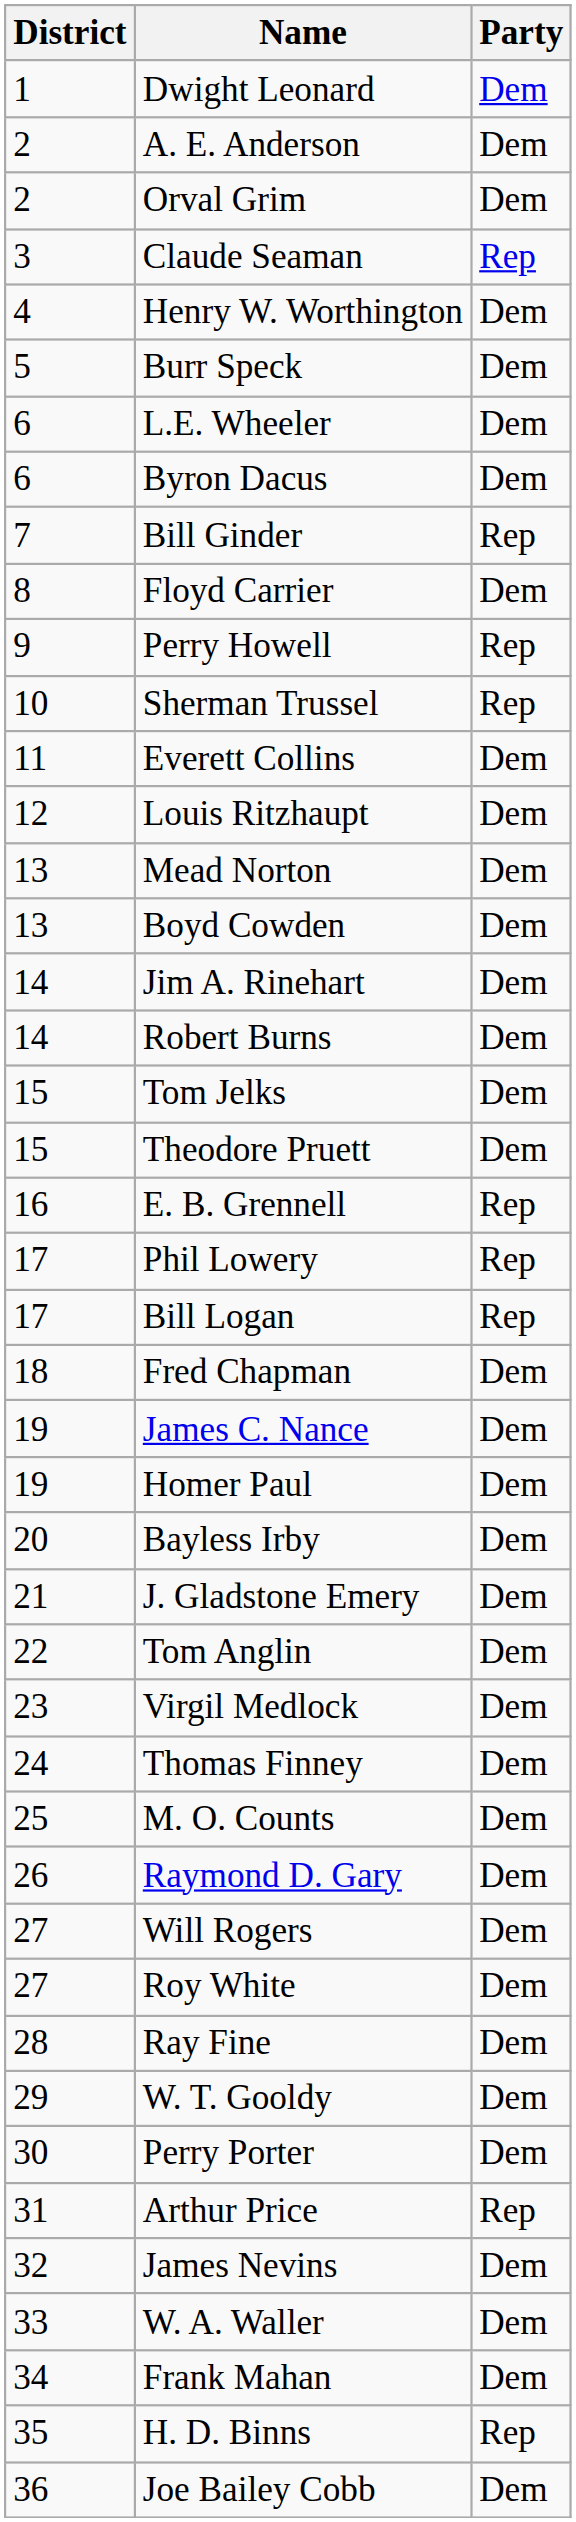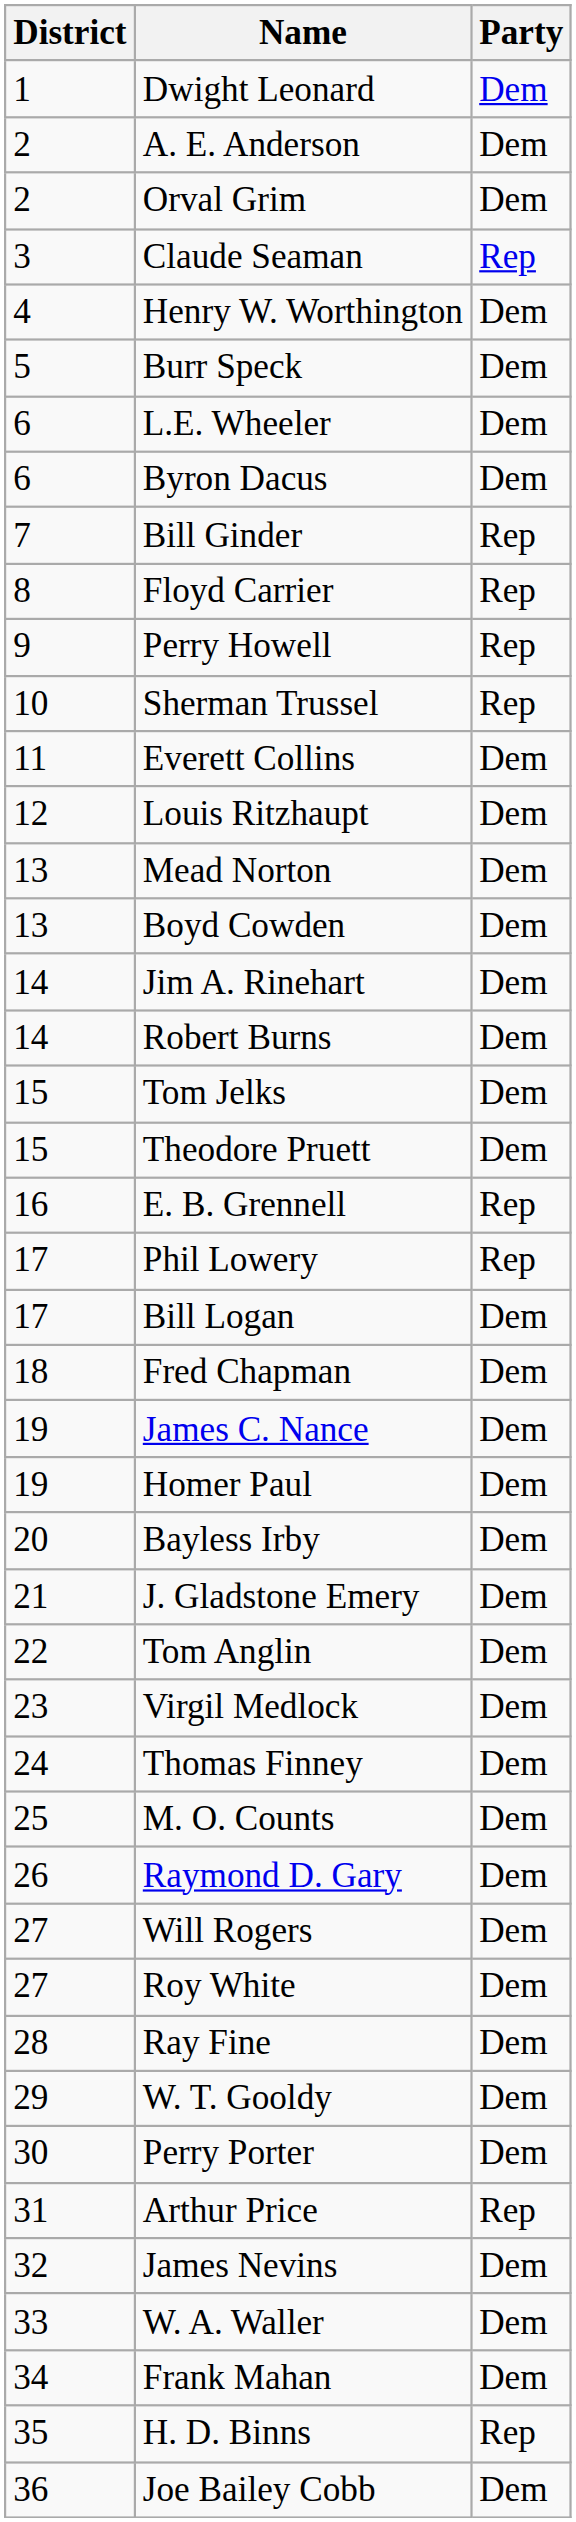Floyd Carrier | Party: Dem -> Rep
Bill Logan | Party: Rep -> Dem
